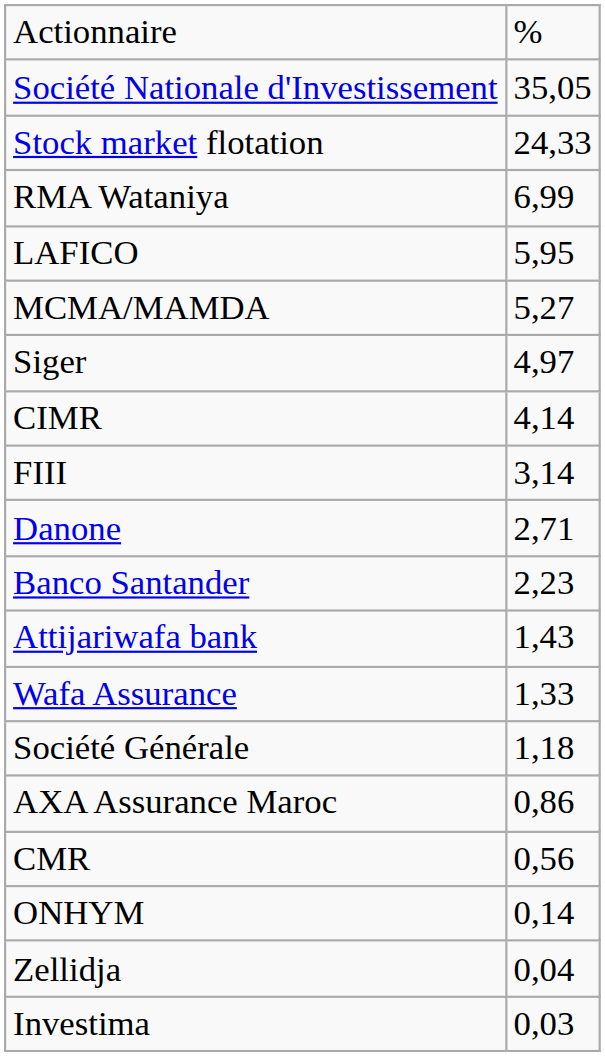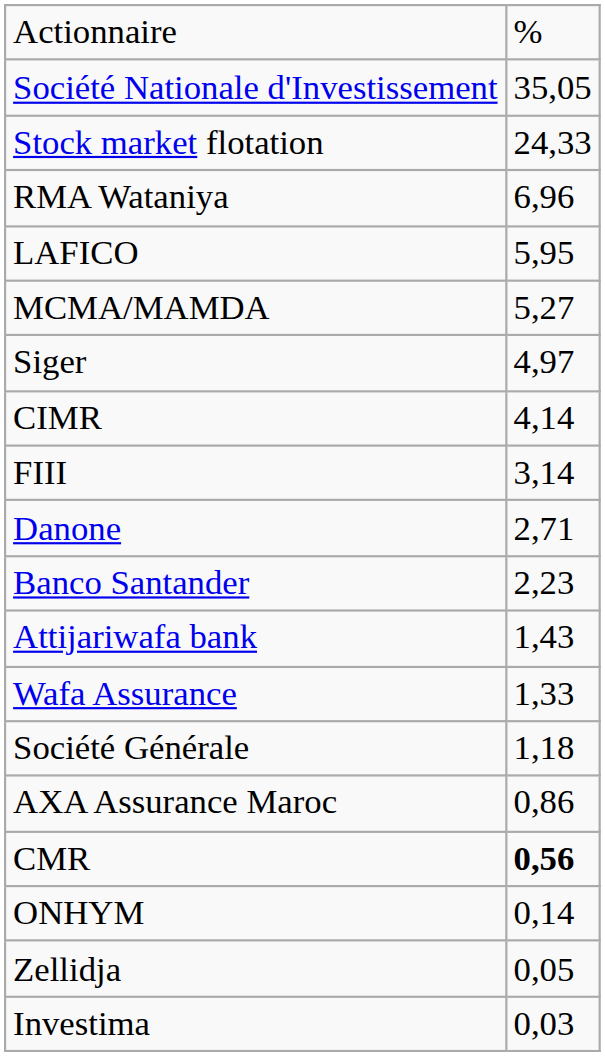RMA Wataniya | column 2: 6,99 -> 6,96
CMR | column 2: normal -> bold
Zellidja | column 2: 0,04 -> 0,05
